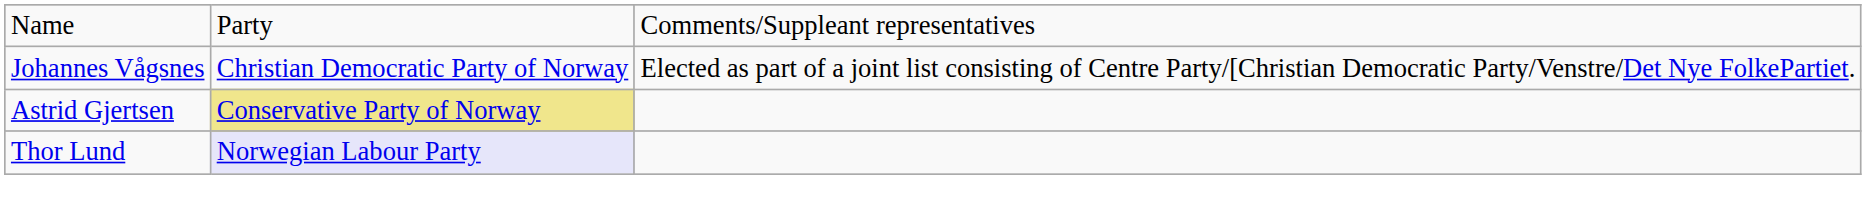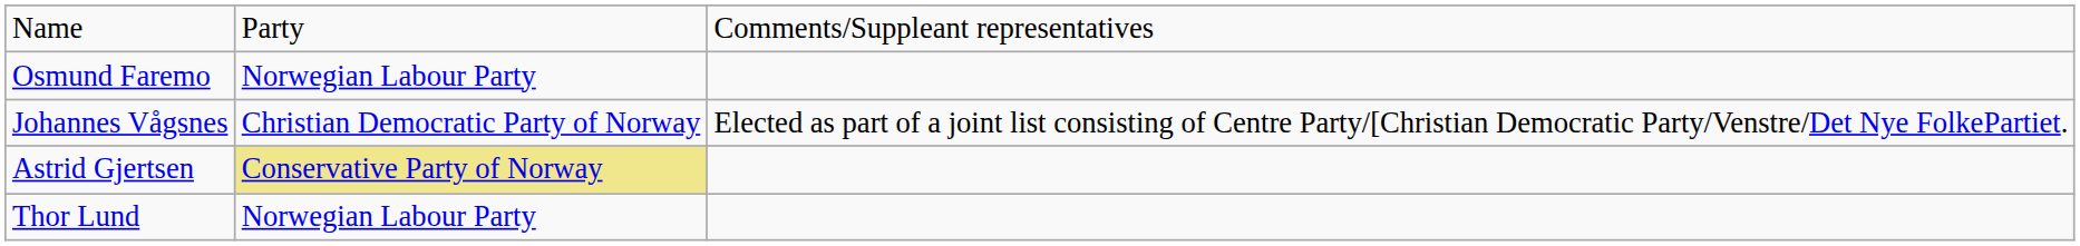+ row: Osmund Faremo | Norwegian Labour Party
Thor Lund | column 2: lavender background -> no background
